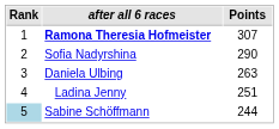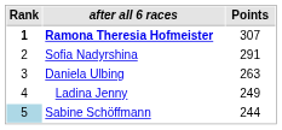Ramona Theresia Hofmeister | Rank: normal -> bold
Sofia Nadyrshina | Points: 290 -> 291
Ladina Jenny | Points: 251 -> 249
